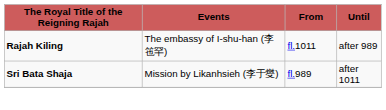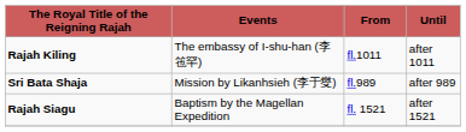Rajah Kiling | Until: after 989 -> after 1011
Sri Bata Shaja | Until: after 1011 -> after 989
+ row: Rajah Siagu | Baptism by the Magellan Expedition | fl. 1521 | after 1521
